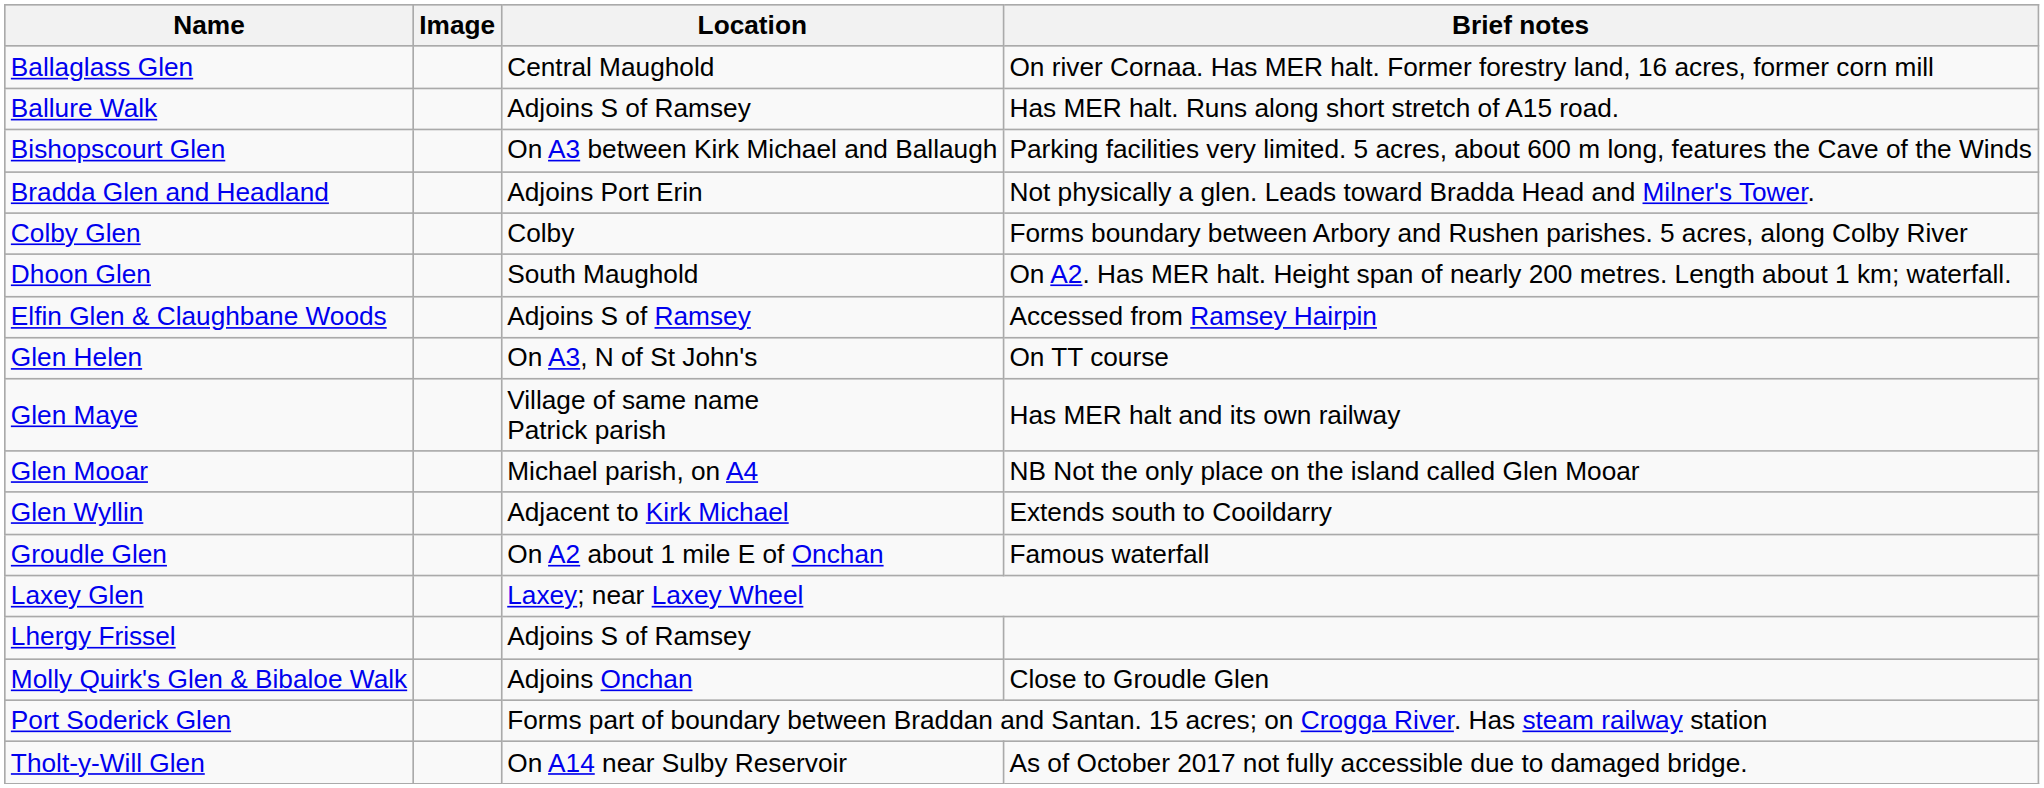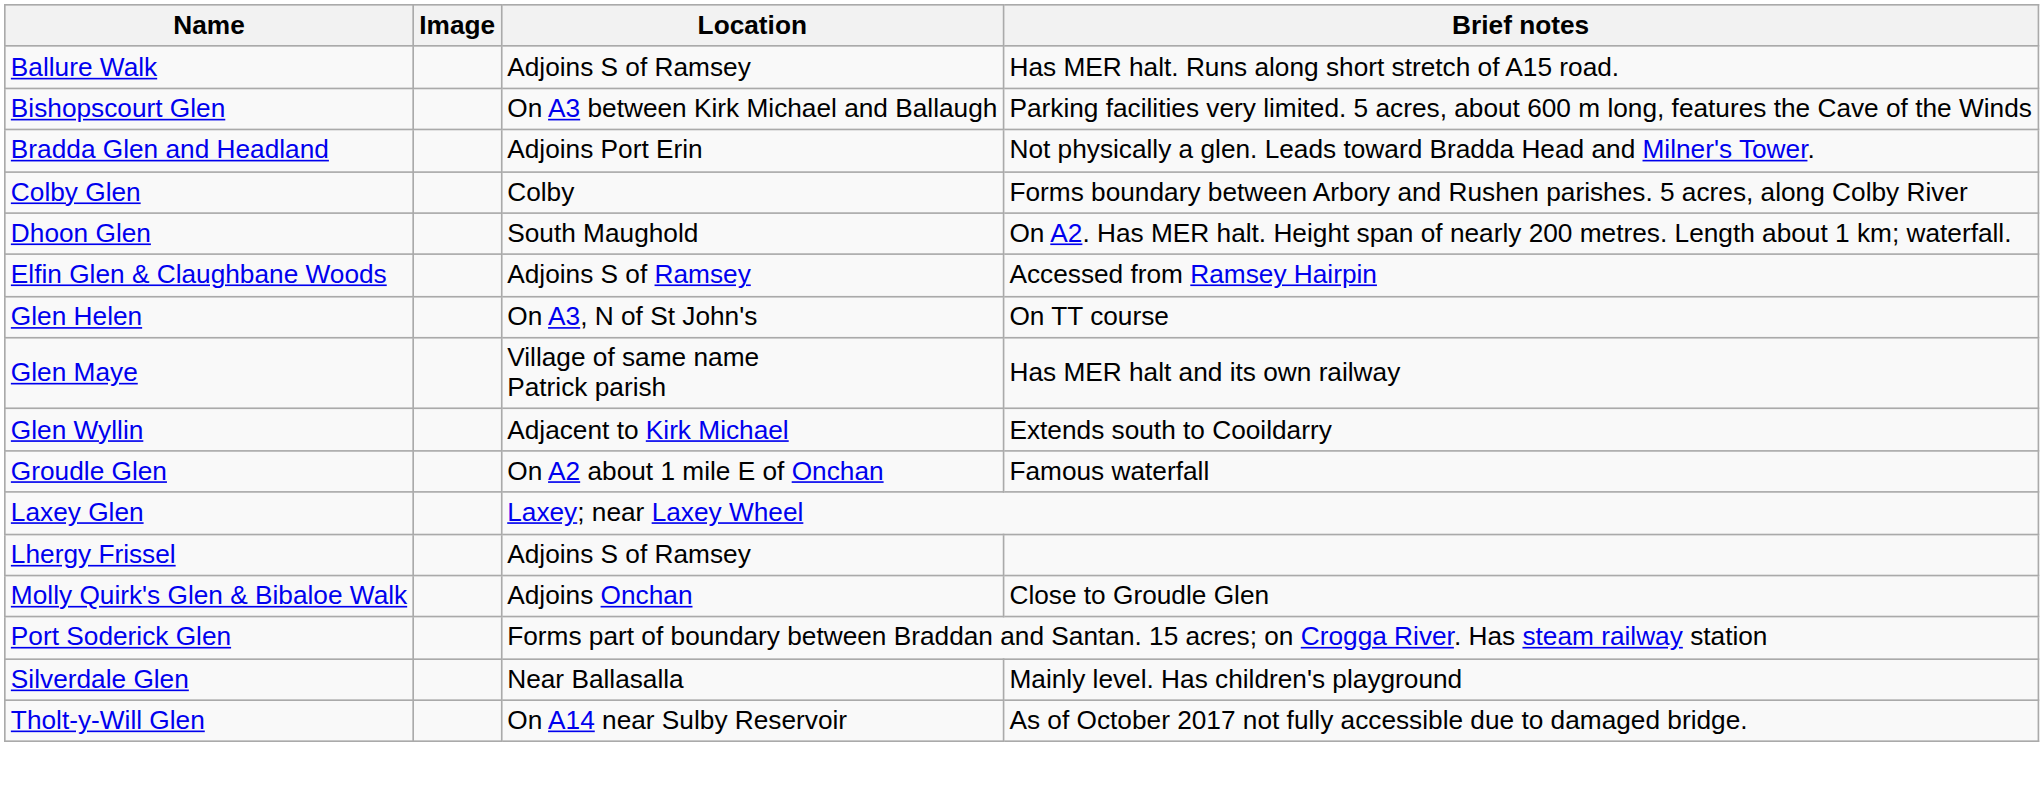- row: Ballaglass Glen | Central Maughold | On river Cornaa. Has MER halt. Former forestry land, 16 acres, former corn mill
- row: Glen Mooar | Michael parish, on A4 | NB Not the only place on the island called Glen Mooar
+ row: Silverdale Glen | Near Ballasalla | Mainly level. Has children's playground
